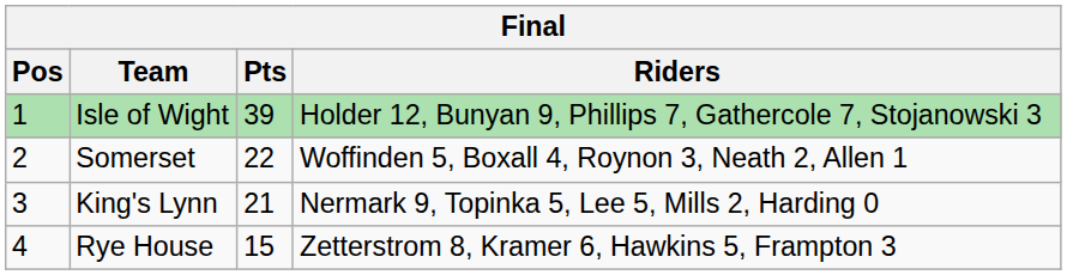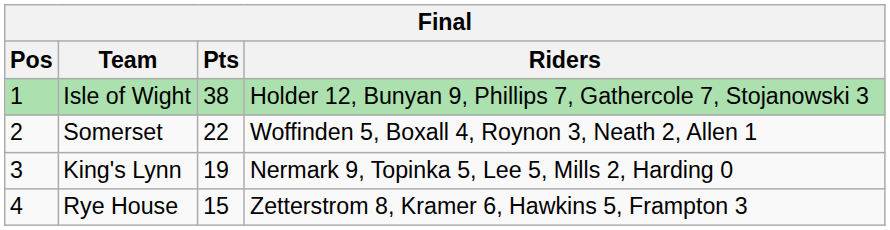Isle of Wight | Pts: 39 -> 38
King's Lynn | Pts: 21 -> 19
